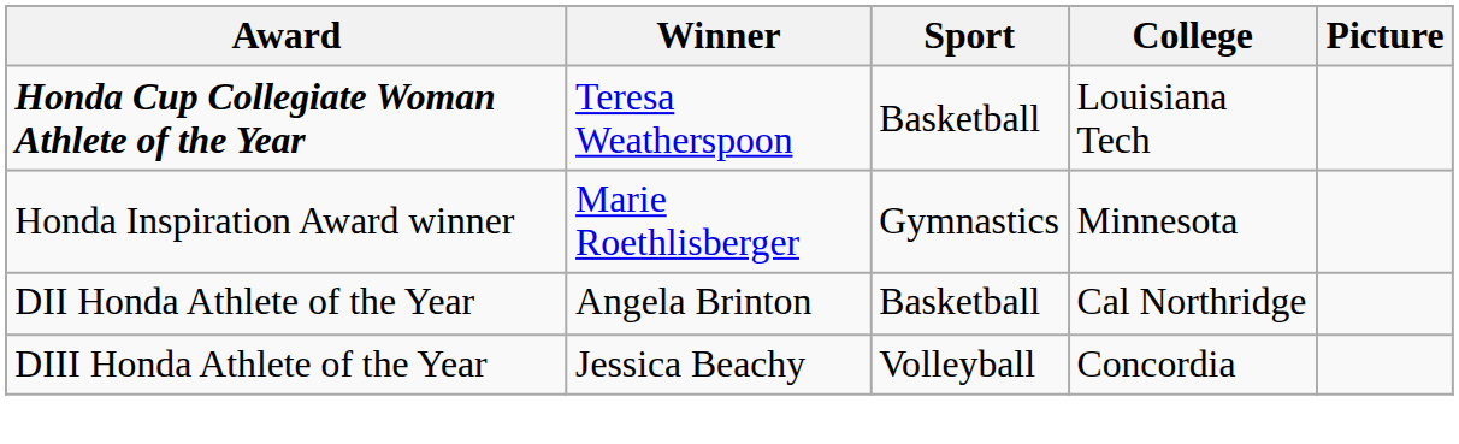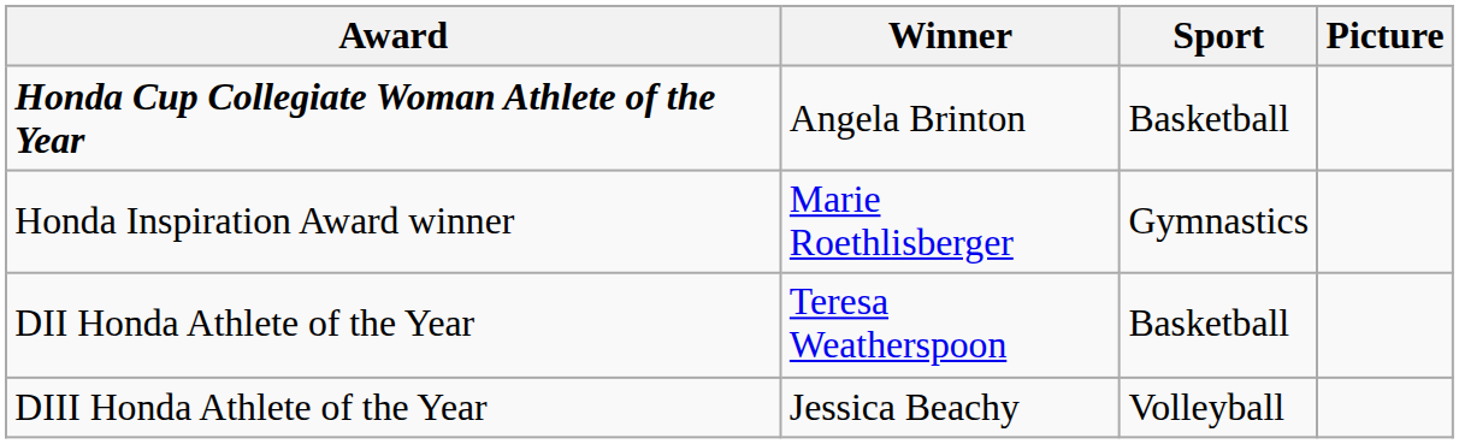- column: College | Louisiana Tech | Minnesota | Cal Northridge | Concordia
Honda Cup Collegiate Woman Athlete of the Year | Winner: Teresa Weatherspoon -> Angela Brinton
DII Honda Athlete of the Year | Winner: Angela Brinton -> Teresa Weatherspoon
